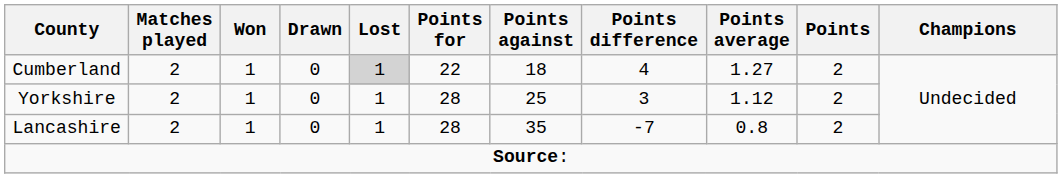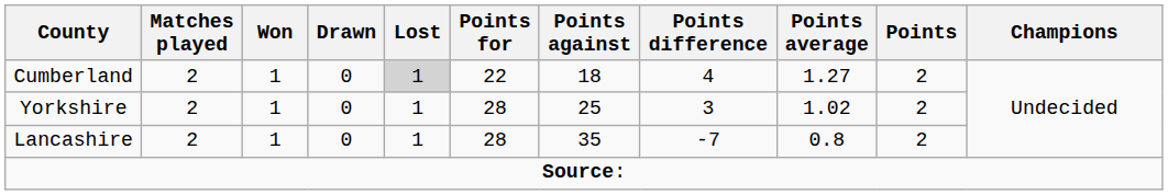Yorkshire | Points average: 1.12 -> 1.02
